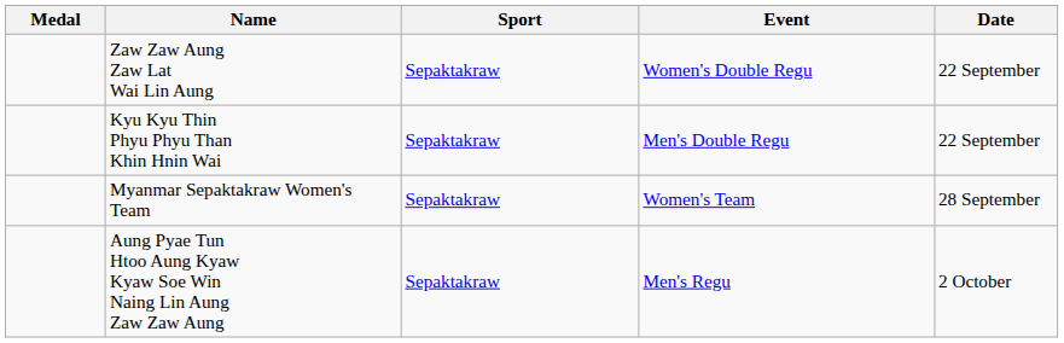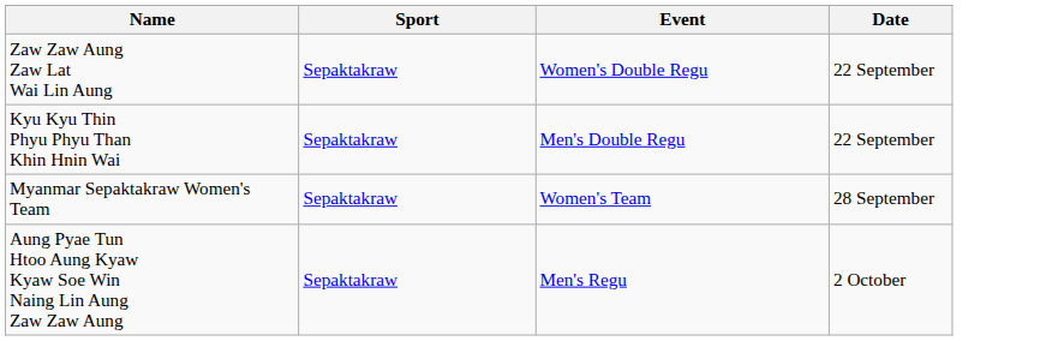- column: Medal
